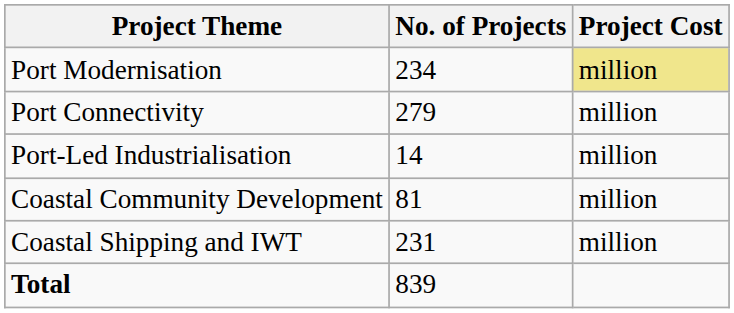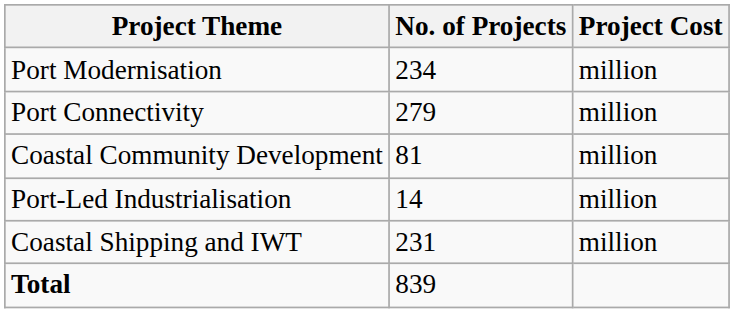Port Modernisation | Project Cost: khaki background -> no background
rows swapped: Port-Led Industrialisation <-> Coastal Community Development
